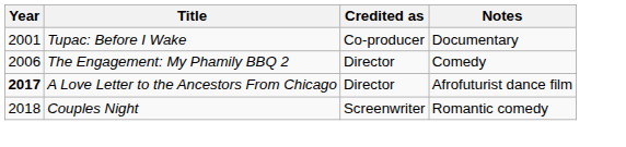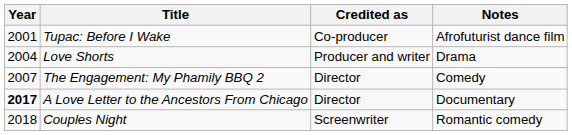Tupac: Before I Wake | Notes: Documentary -> Afrofuturist dance film
+ row: 2004 | Love Shorts | Producer and writer | Drama
The Engagement: My Phamily BBQ 2 | Year: 2006 -> 2007
A Love Letter to the Ancestors From Chicago | Notes: Afrofuturist dance film -> Documentary
